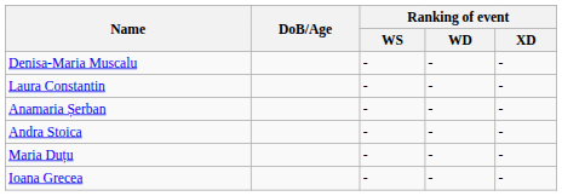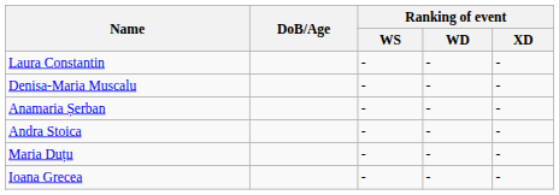rows swapped: Laura Constantin <-> Denisa-Maria Muscalu
